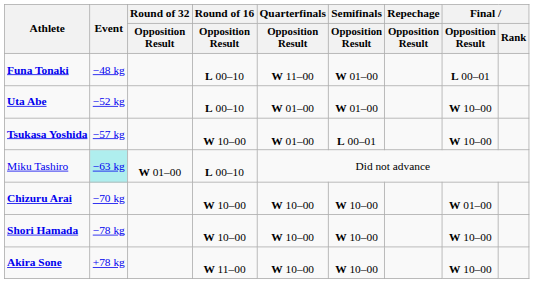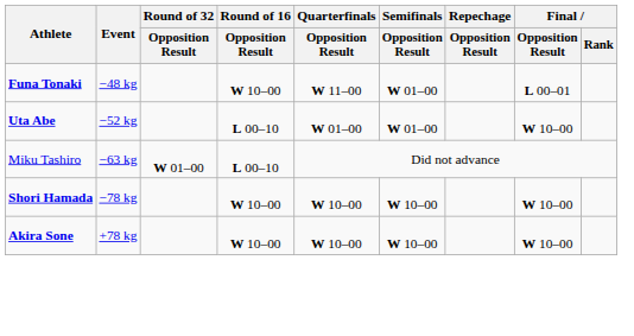Funa Tonaki | Round of 16 / Opposition Result: L 00–10 -> W 10–00
- row: Tsukasa Yoshida | −57 kg | W 10–00 | W 01–00 | L 00–01 | W 10–00
Miku Tashiro | Event: paleturquoise background -> no background
- row: Chizuru Arai | −70 kg | W 10–00 | W 10–00 | W 10–00 | W 01–00
Akira Sone | Round of 16 / Opposition Result: W 11–00 -> W 10–00
